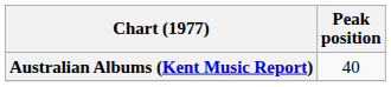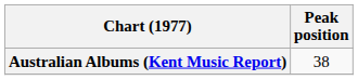Australian Albums (Kent Music Report) | Peak position: 40 -> 38
